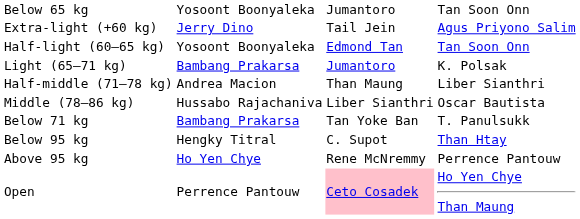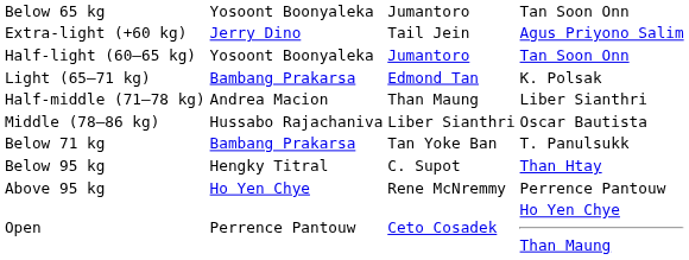Half-light (60–65 kg) | column 3: Edmond Tan -> Jumantoro
Light (65–71 kg) | column 3: Jumantoro -> Edmond Tan
Open | column 3: pink background -> no background
